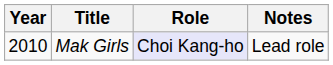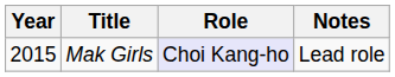Mak Girls | Year: 2010 -> 2015
